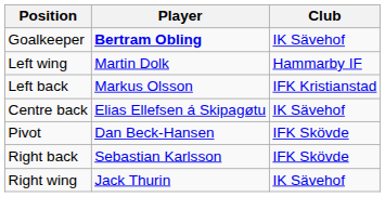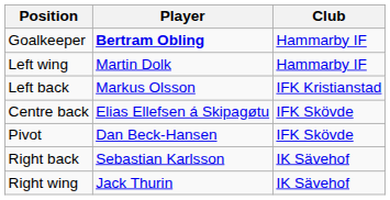Goalkeeper | Club: IK Sävehof -> Hammarby IF
Centre back | Club: IK Sävehof -> IFK Skövde
Right back | Club: IFK Skövde -> IK Sävehof
